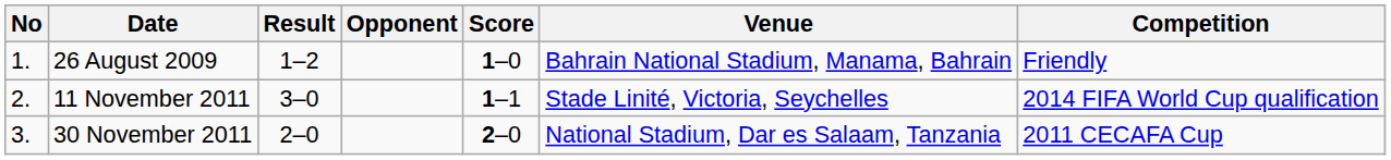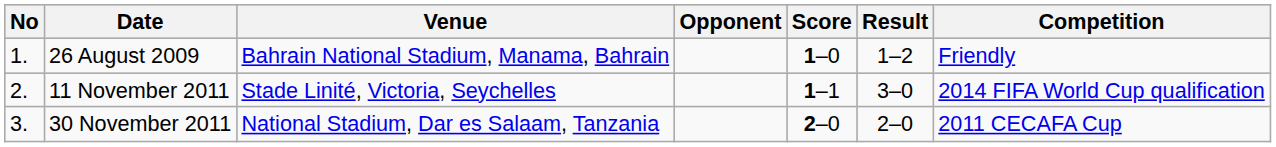columns swapped: Venue <-> Result
